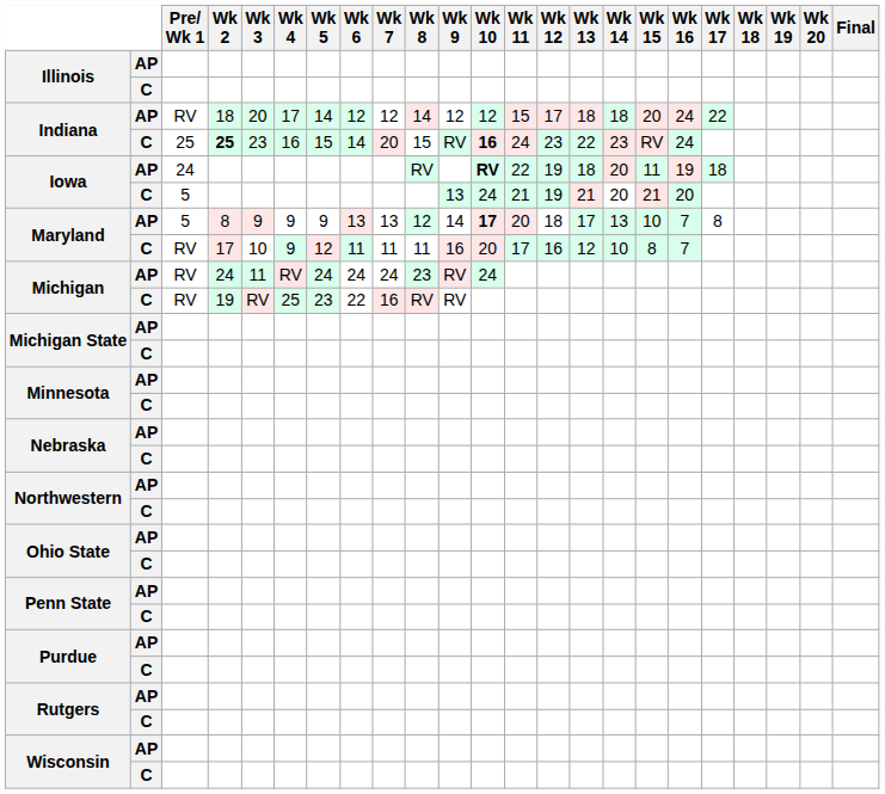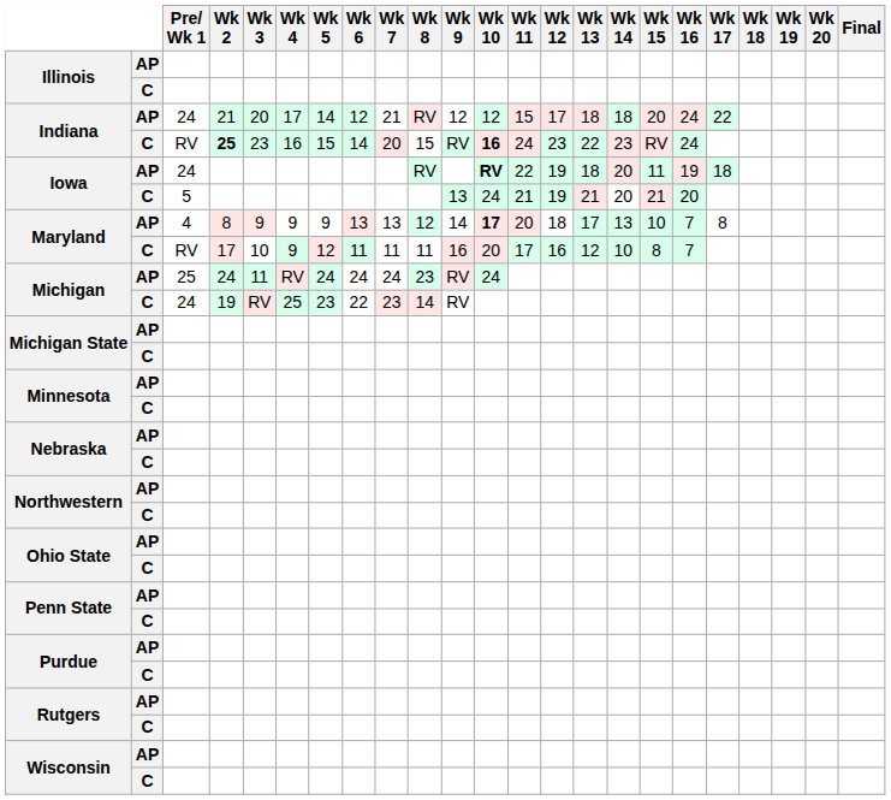Indiana / AP | Pre/ Wk 1: RV -> 24
Indiana / AP | Wk 2: 18 -> 21
Indiana / AP | Wk 7: 12 -> 21
Indiana / AP | Wk 8: 14 -> RV
Indiana / C | Pre/ Wk 1: 25 -> RV
Maryland / AP | Pre/ Wk 1: 5 -> 4
Michigan / AP | Pre/ Wk 1: RV -> 25
Michigan / C | Pre/ Wk 1: RV -> 24
Michigan / C | Wk 7: 16 -> 23
Michigan / C | Wk 8: RV -> 14
